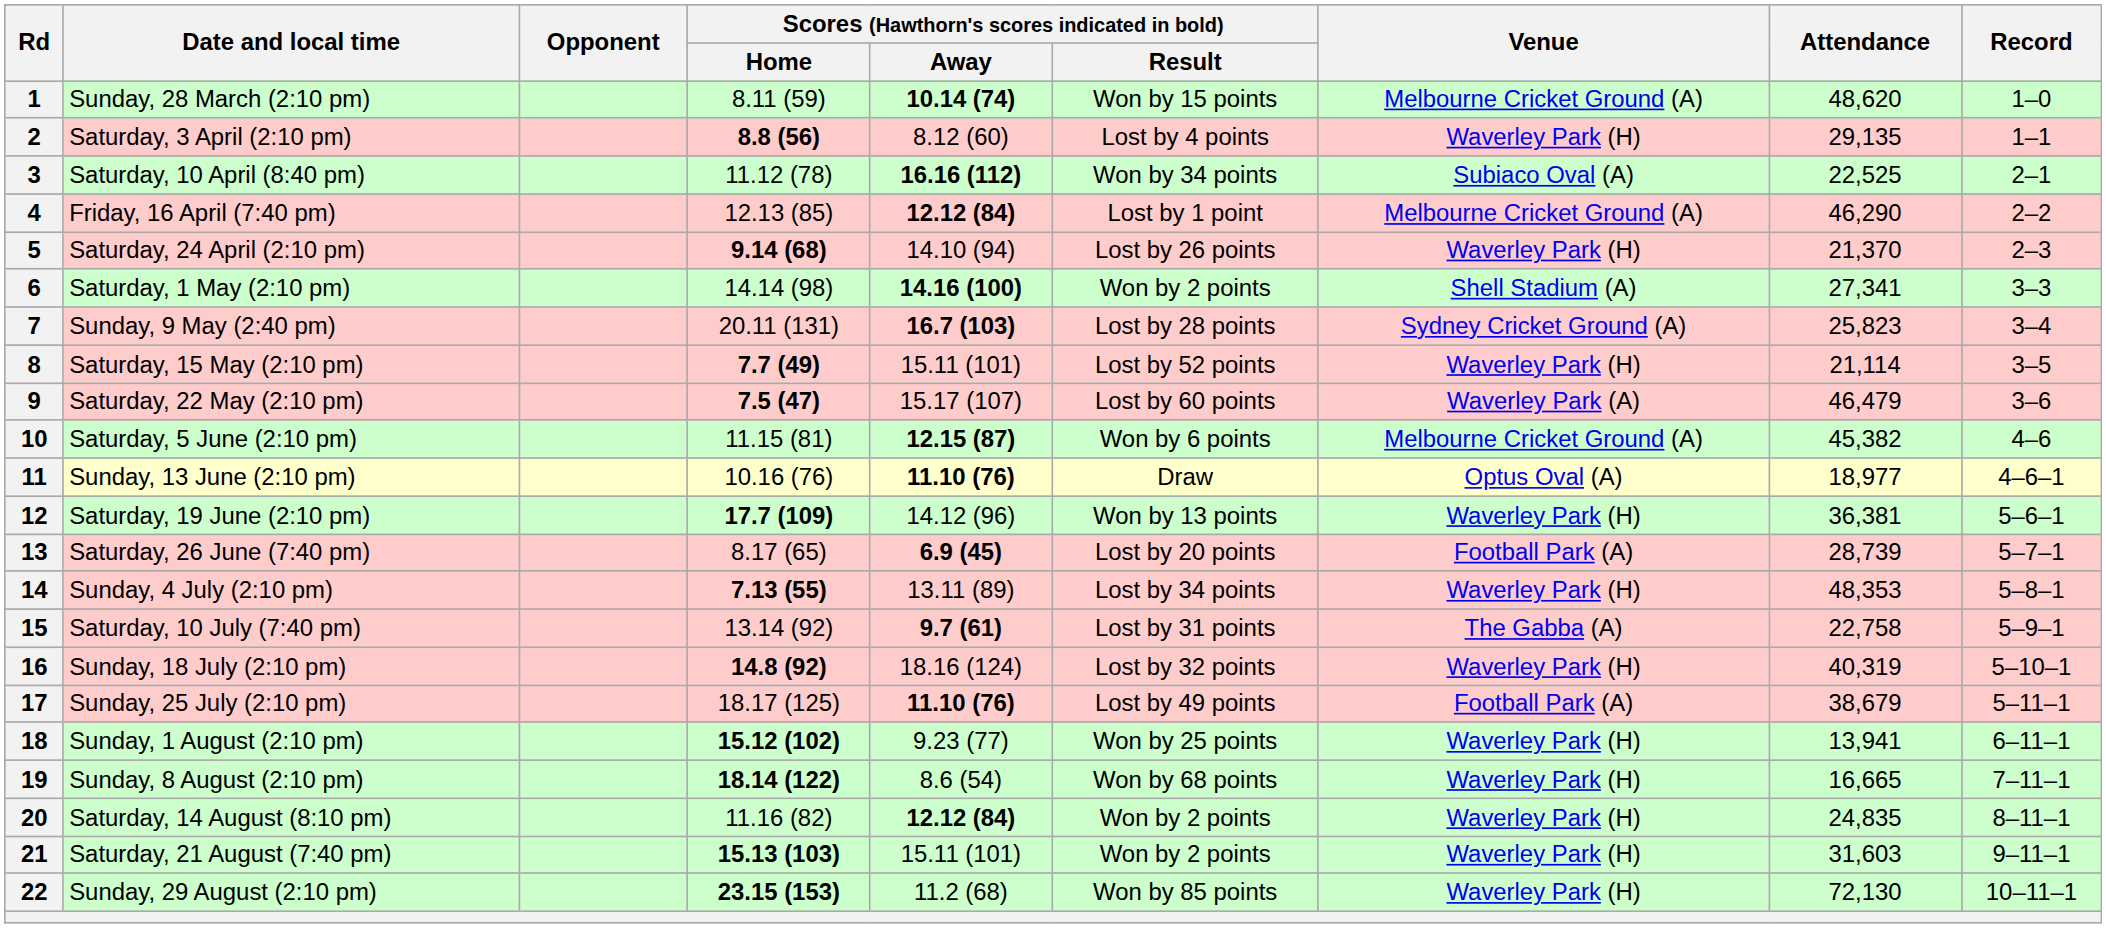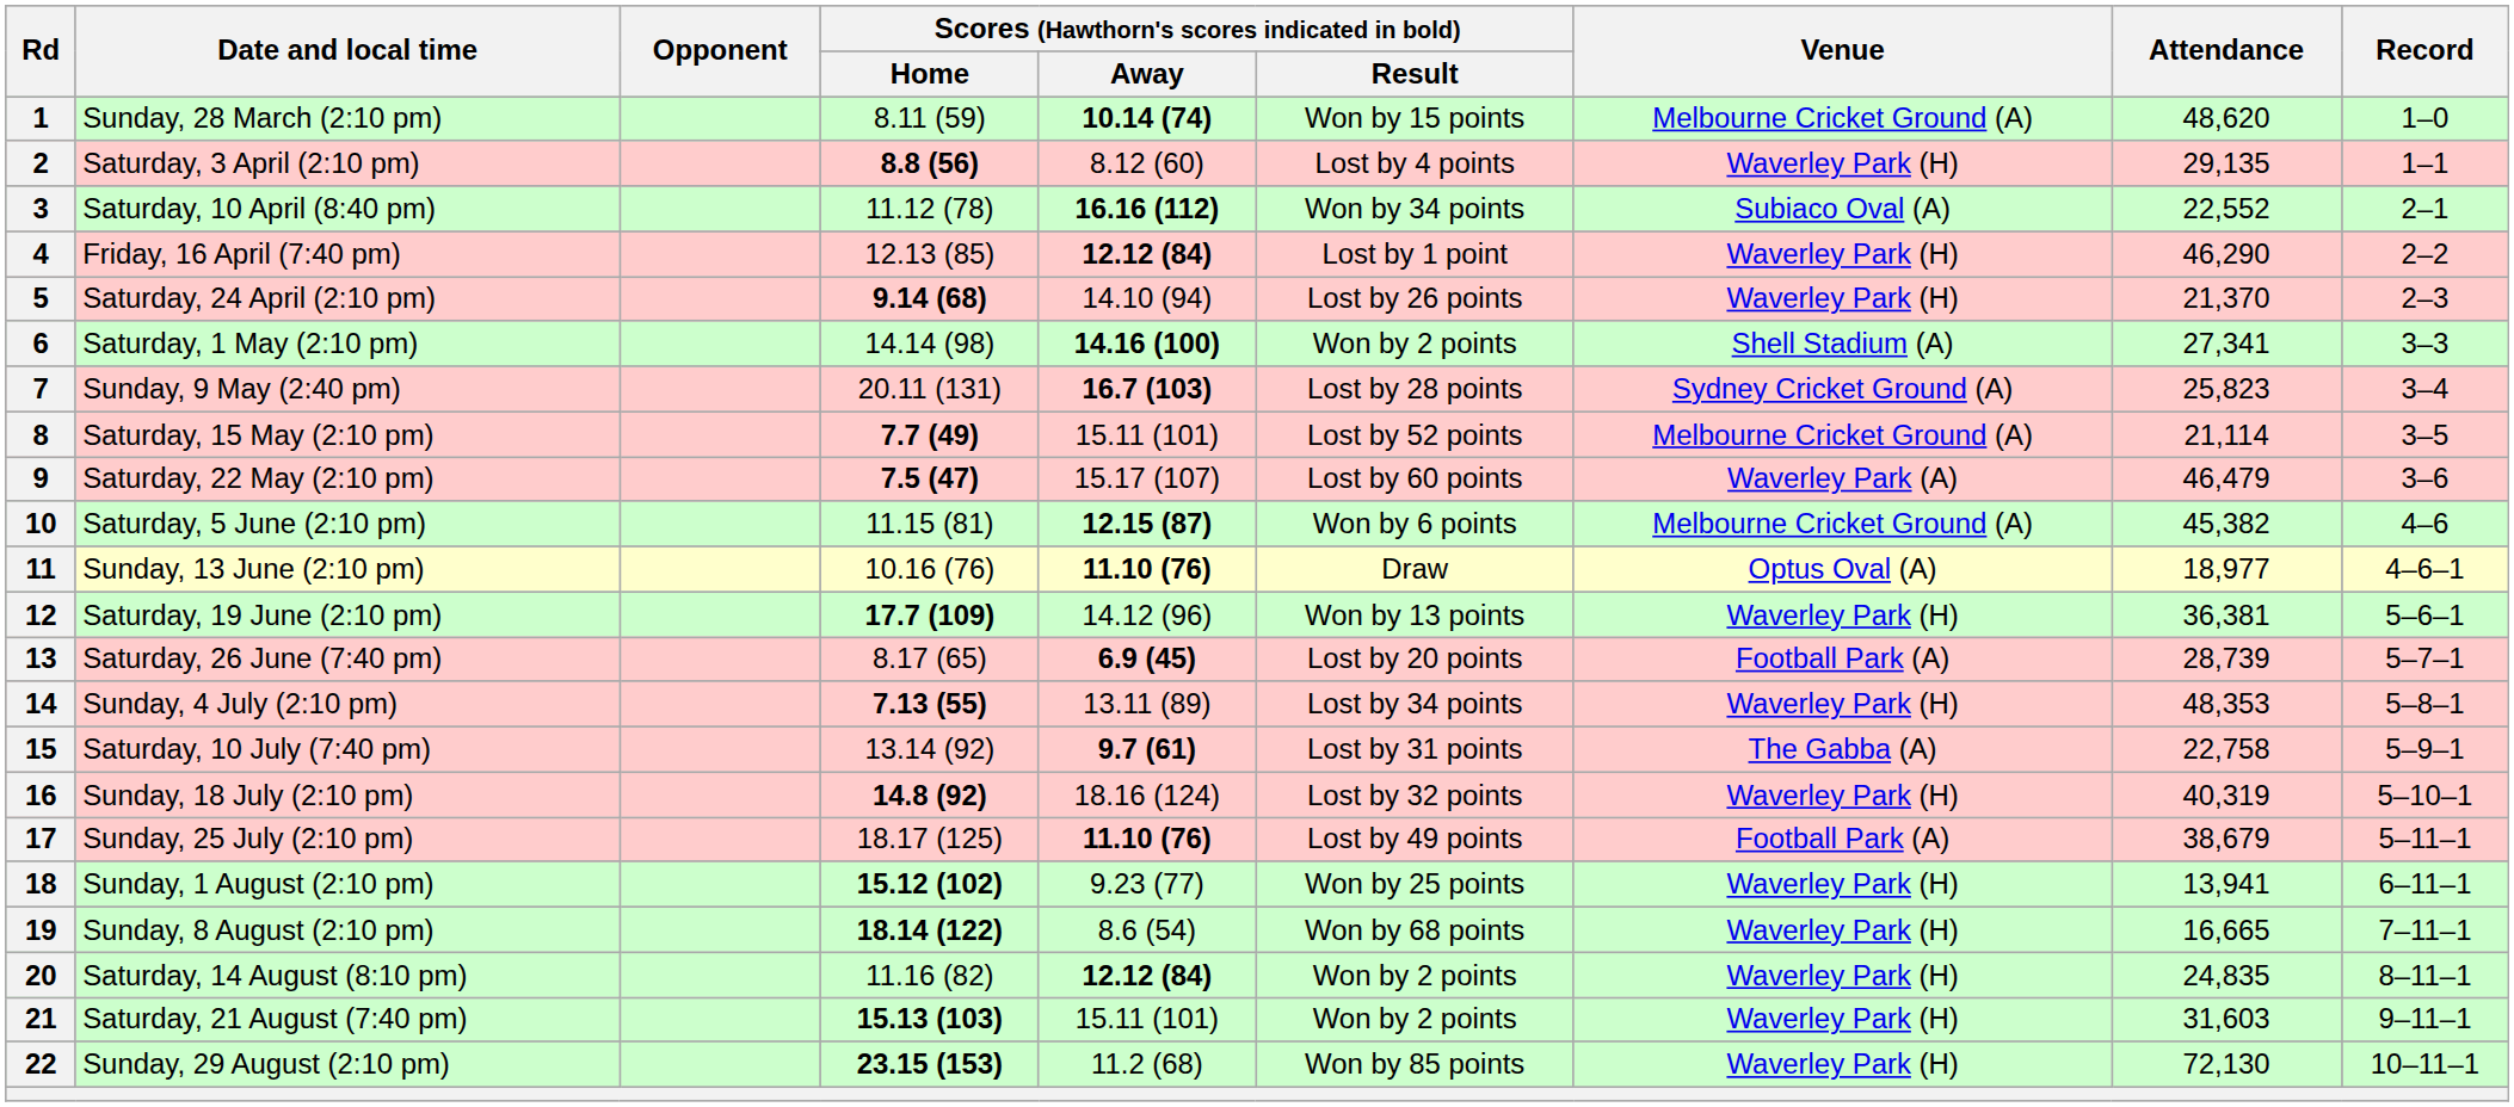3 | Attendance: 22,525 -> 22,552
4 | Venue: Melbourne Cricket Ground (A) -> Waverley Park (H)
8 | Venue: Waverley Park (H) -> Melbourne Cricket Ground (A)
